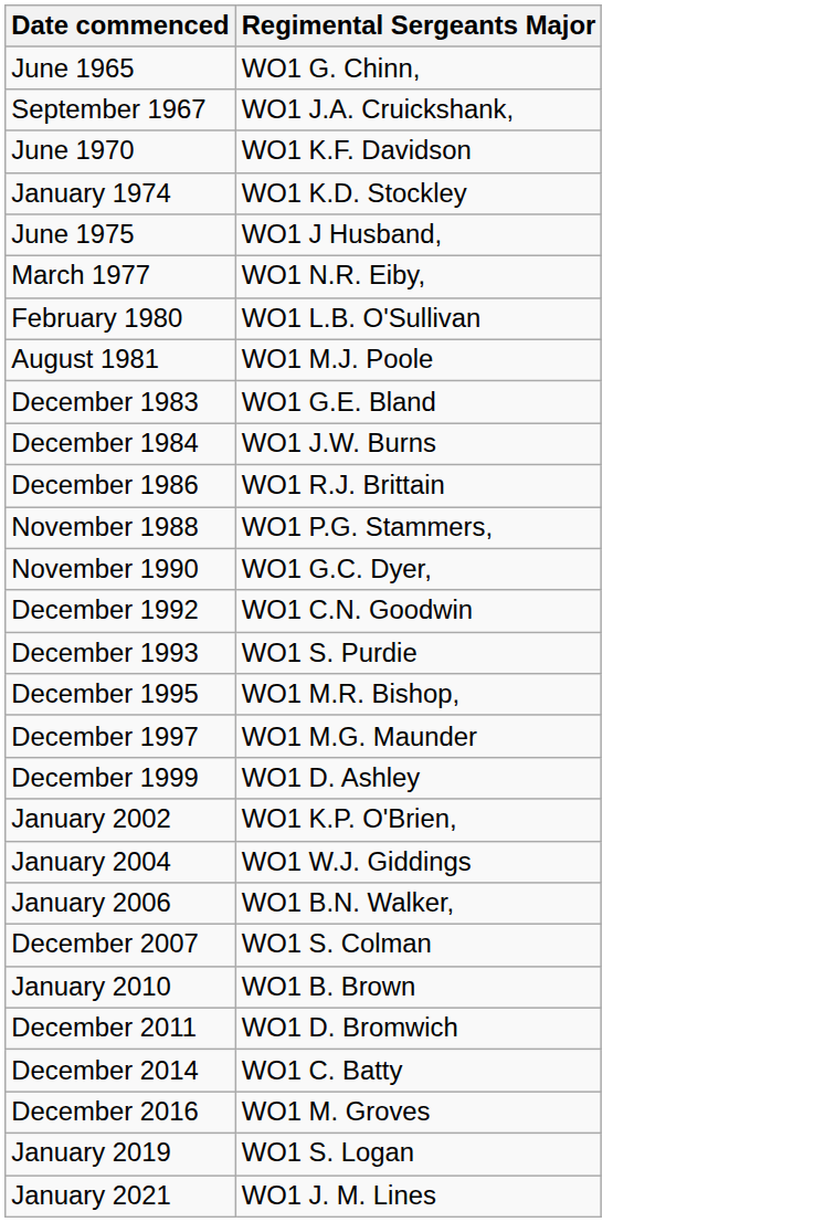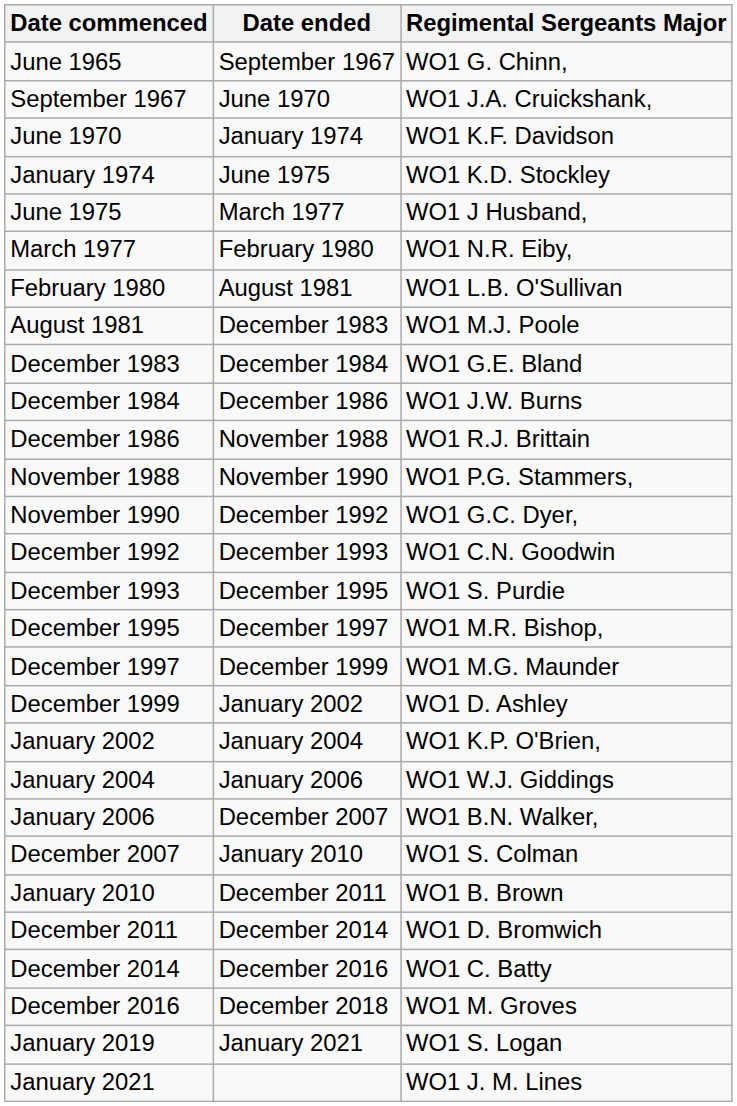+ column: Date ended | September 1967 | June 1970 | January 1974 | June 1975 | March 1977 | February 1980 | August 1981 | December 1983 | December 1984 | December 1986 | November 1988 | November 1990 | December 1992 | December 1993 | December 1995 | December 1997 | December 1999 | January 2002 | January 2004 | January 2006 | December 2007 | January 2010 | December 2011 | December 2014 | December 2016 | December 2018 | January 2021
